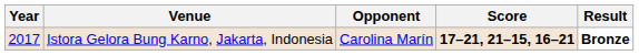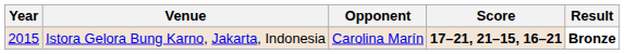Istora Gelora Bung Karno, Jakarta, Indonesia | Year: 2017 -> 2015
